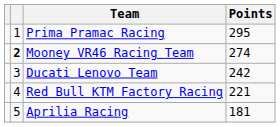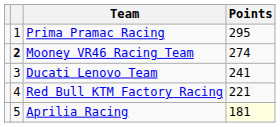Ducati Lenovo Team | Points: 242 -> 241
Aprilia Racing | Points: no background -> lightyellow background
